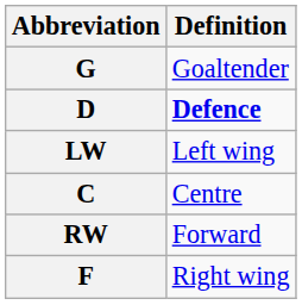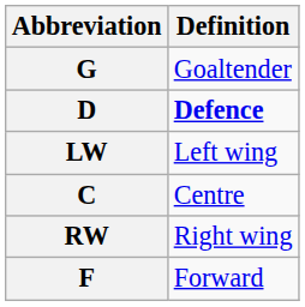RW | Definition: Forward -> Right wing
F | Definition: Right wing -> Forward
